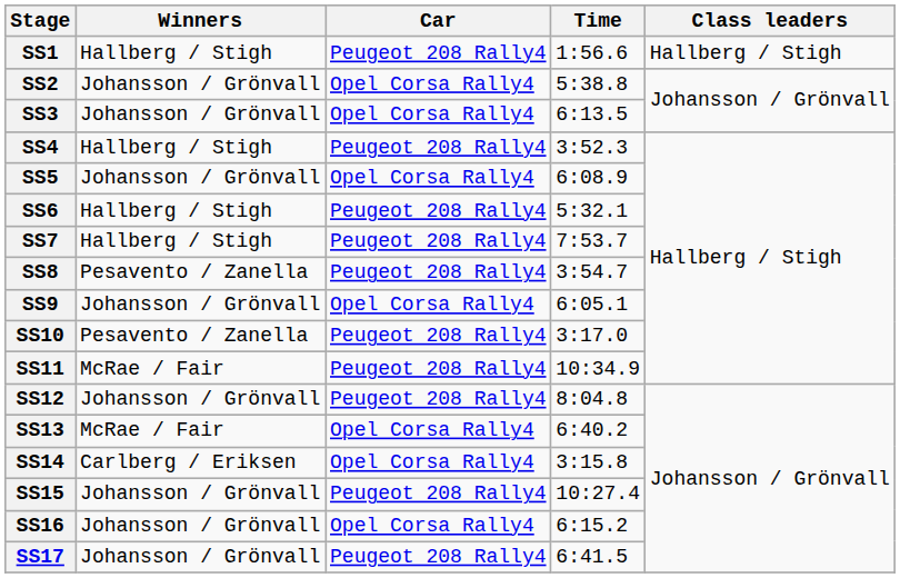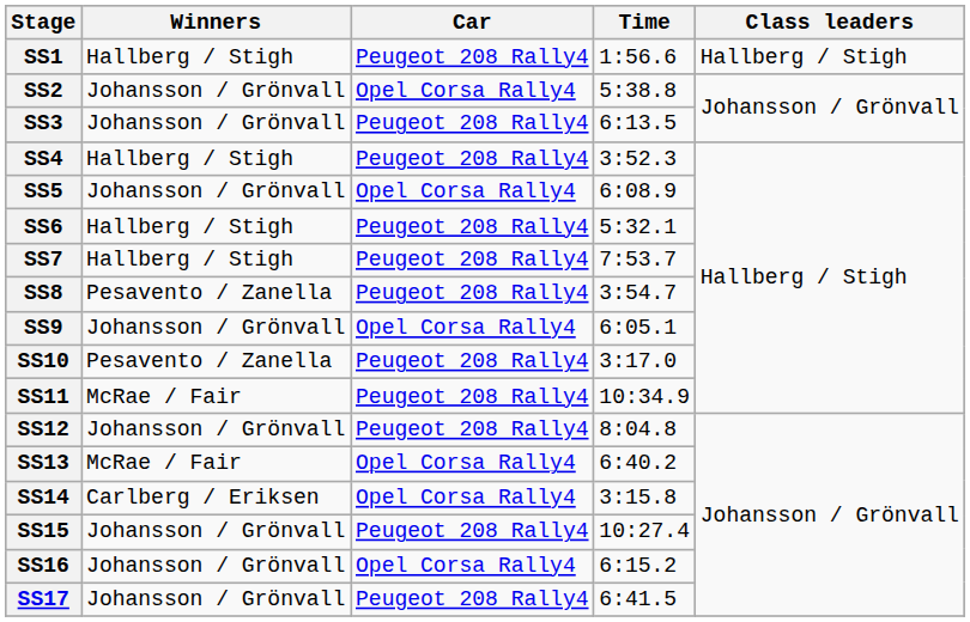SS3 | Car: Opel Corsa Rally4 -> Peugeot 208 Rally4
